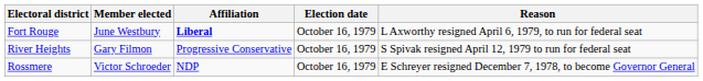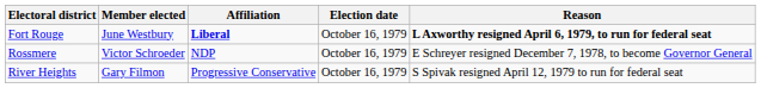Fort Rouge | Reason: normal -> bold
rows swapped: River Heights <-> Rossmere
